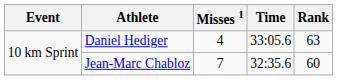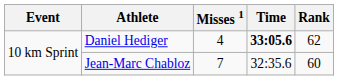Daniel Hediger | Time: normal -> bold
Daniel Hediger | Rank: 63 -> 62
